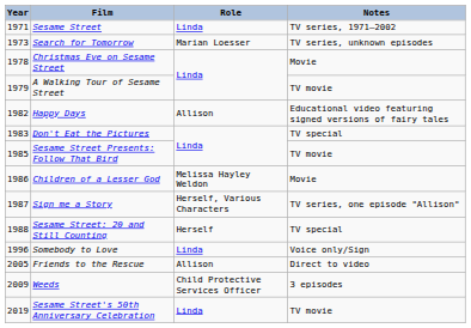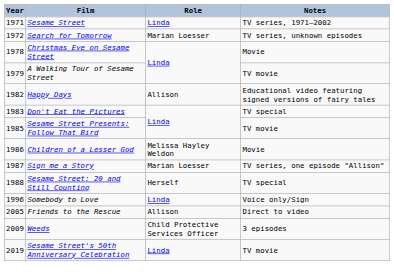Search for Tomorrow | Year: 1973 -> 1972
Sign me a Story | Role: Herself, Various Characters -> Marian Loesser
